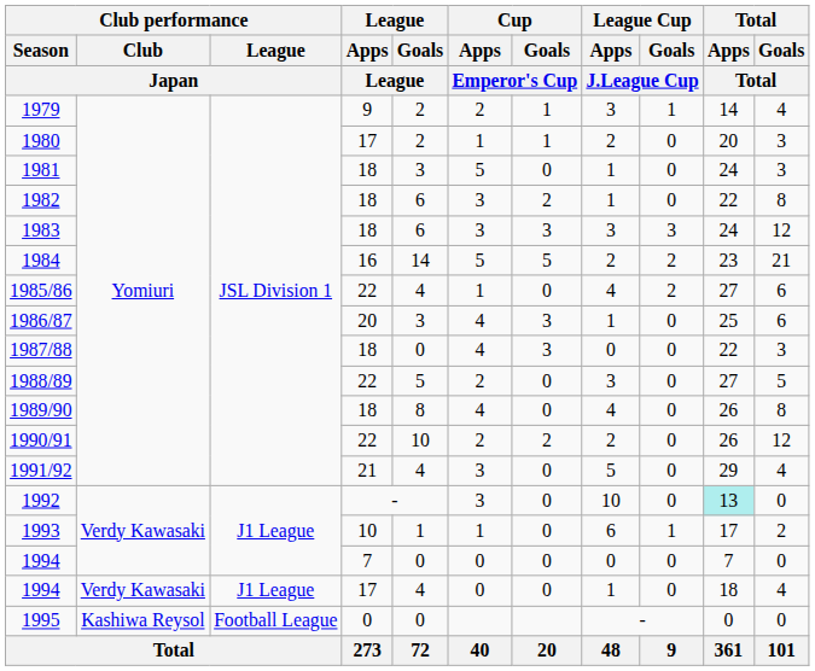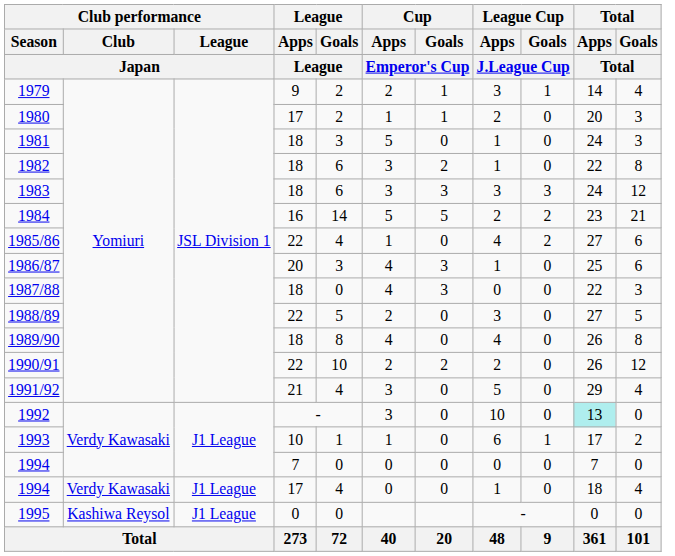1995 | Club performance / League / Japan: Football League -> J1 League
